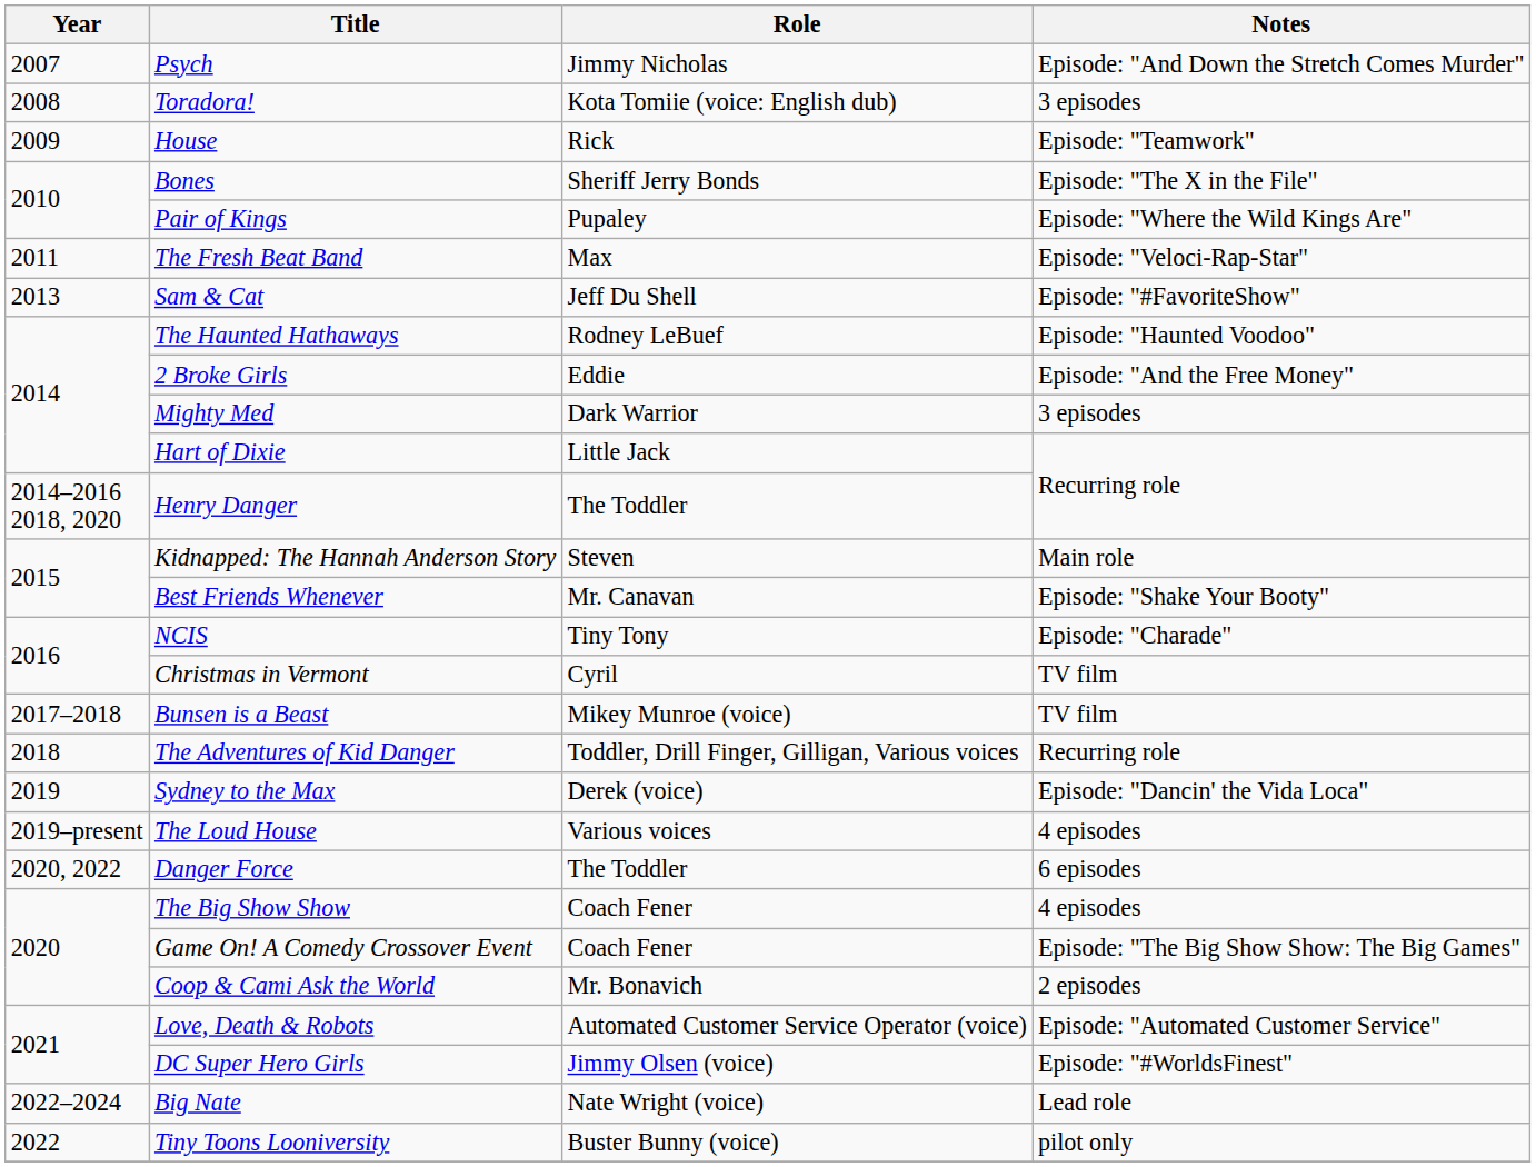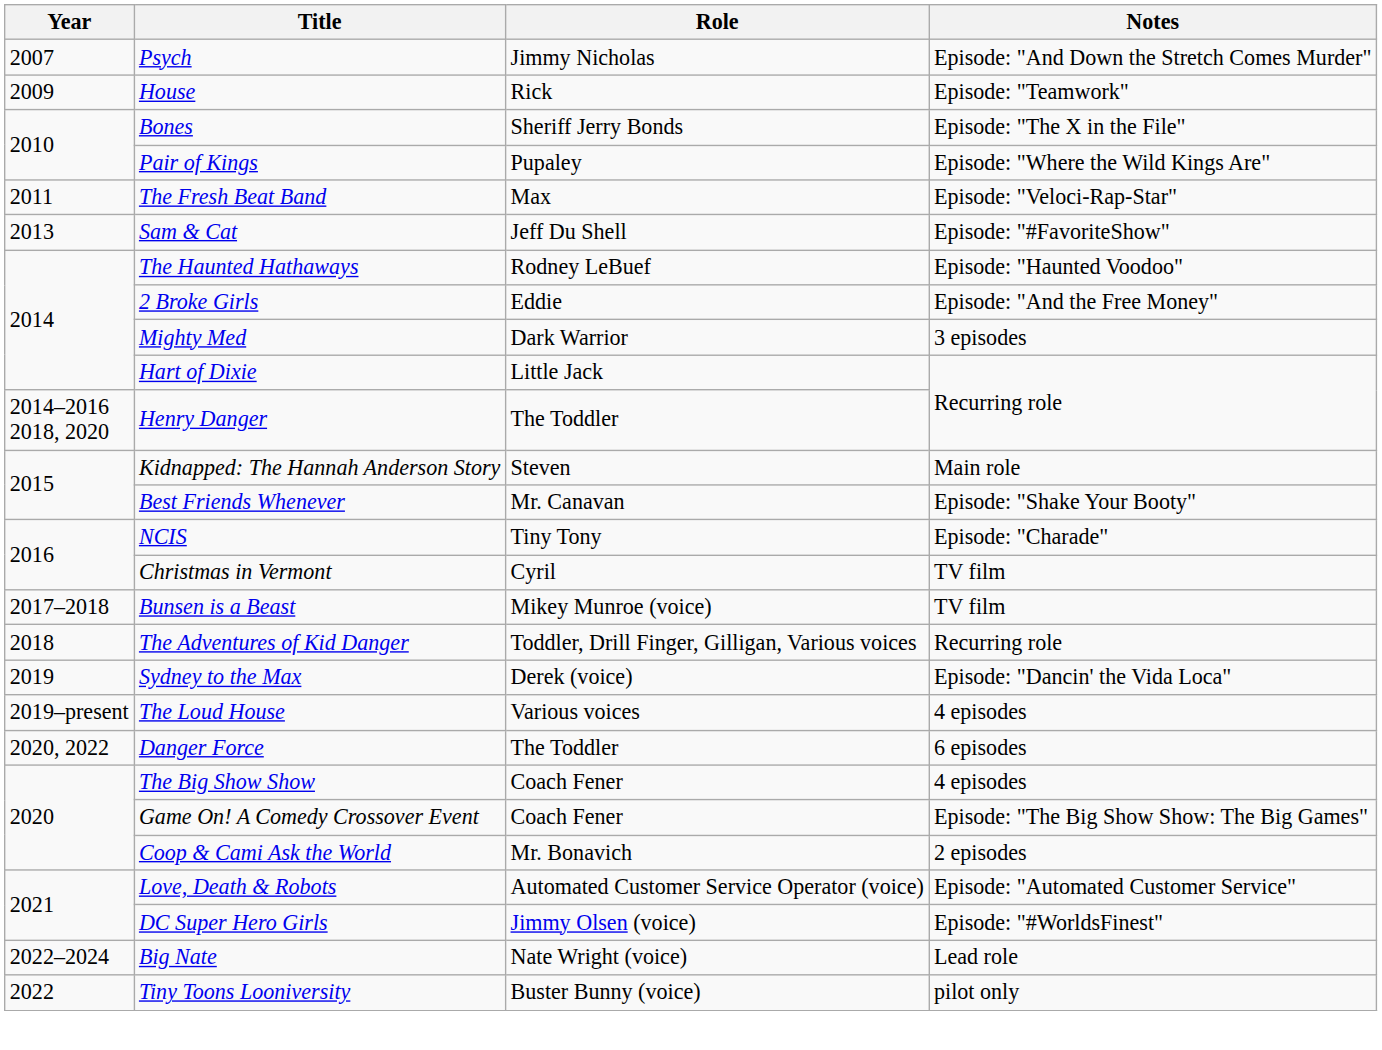- row: 2008 | Toradora! | Kota Tomiie (voice: English dub) | 3 episodes
